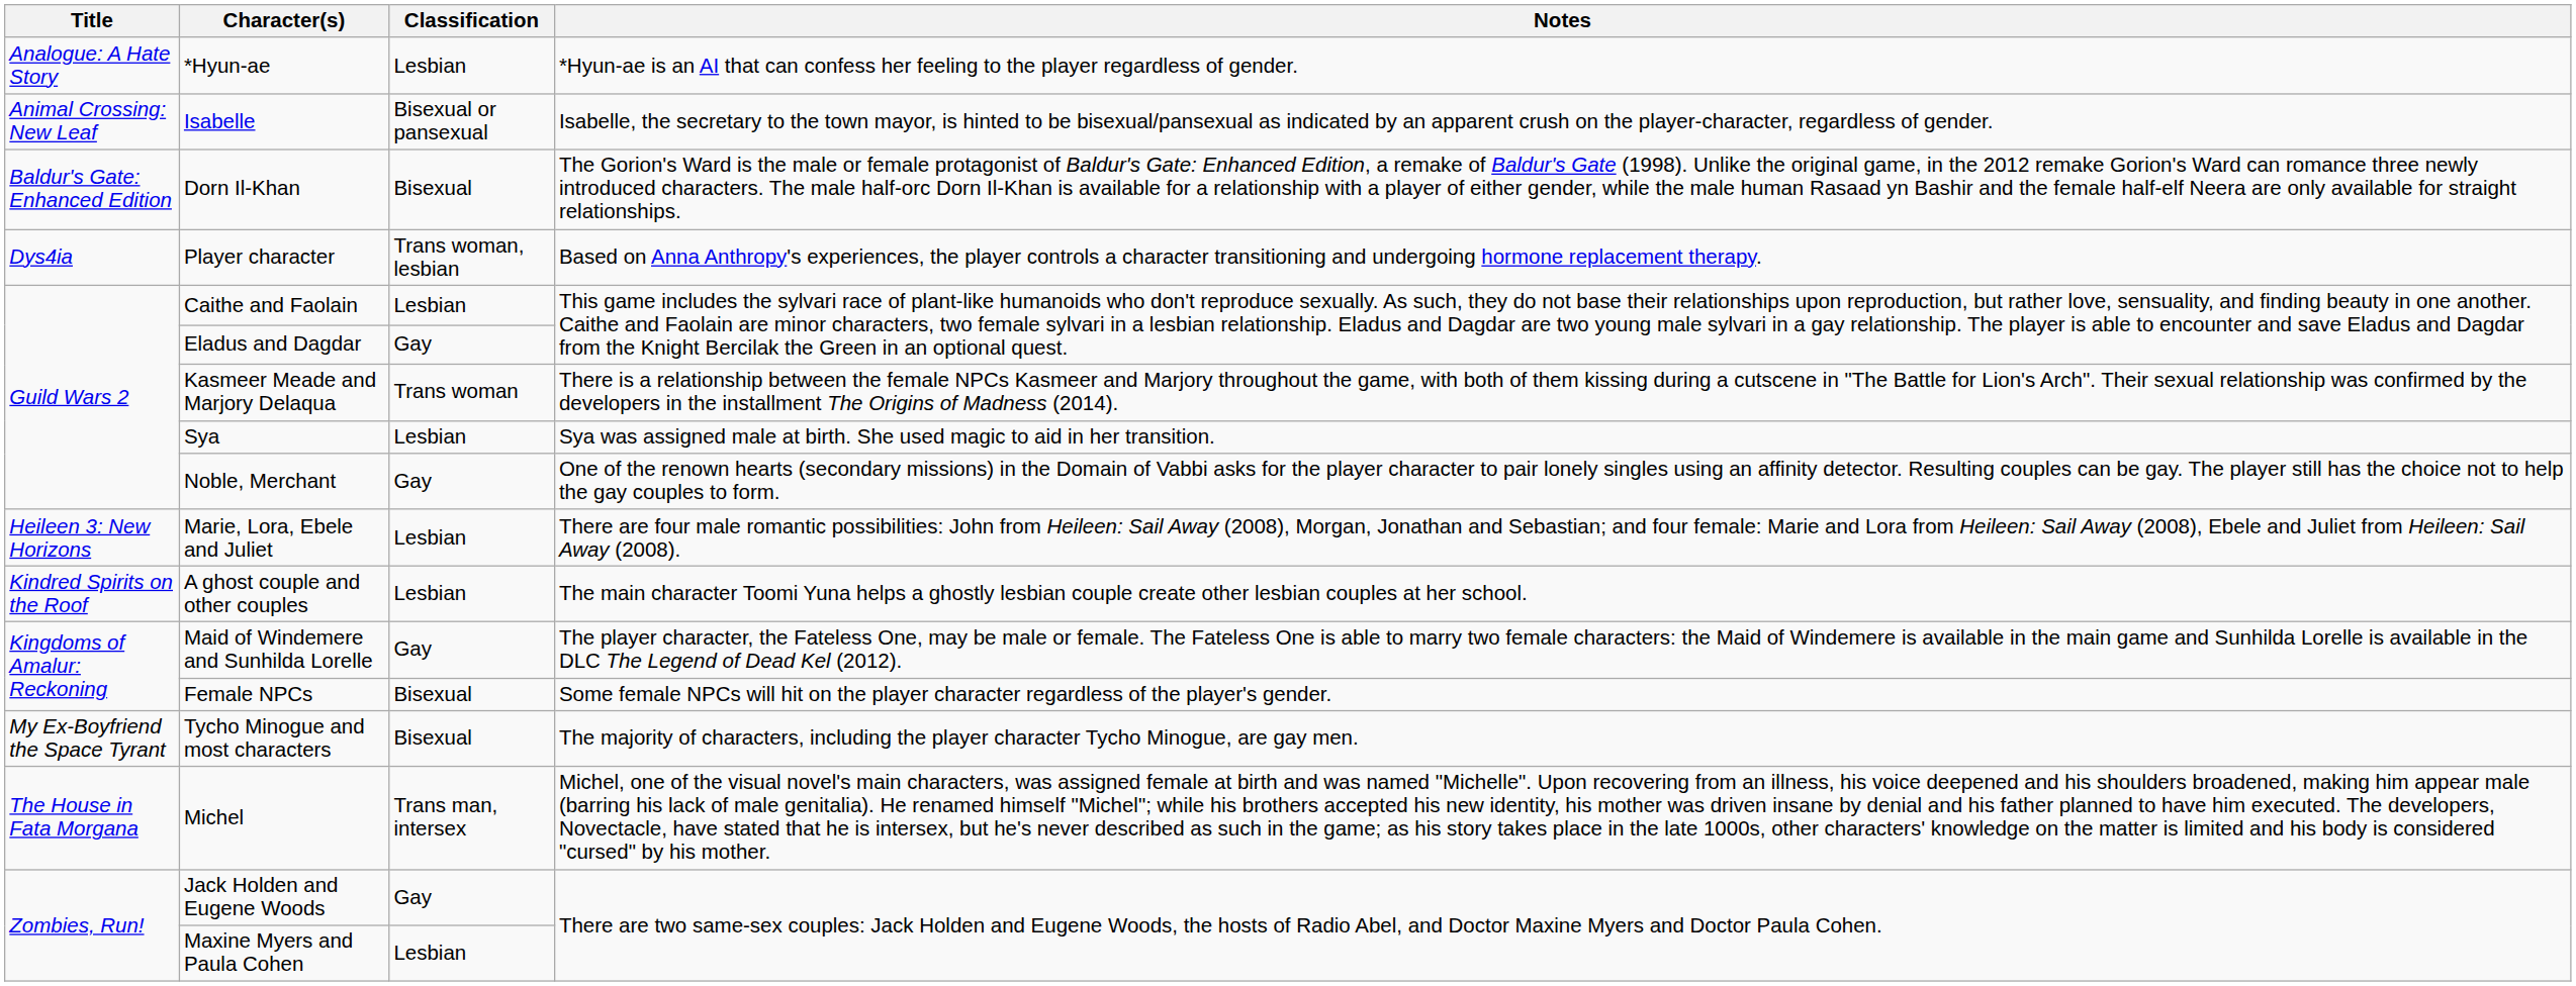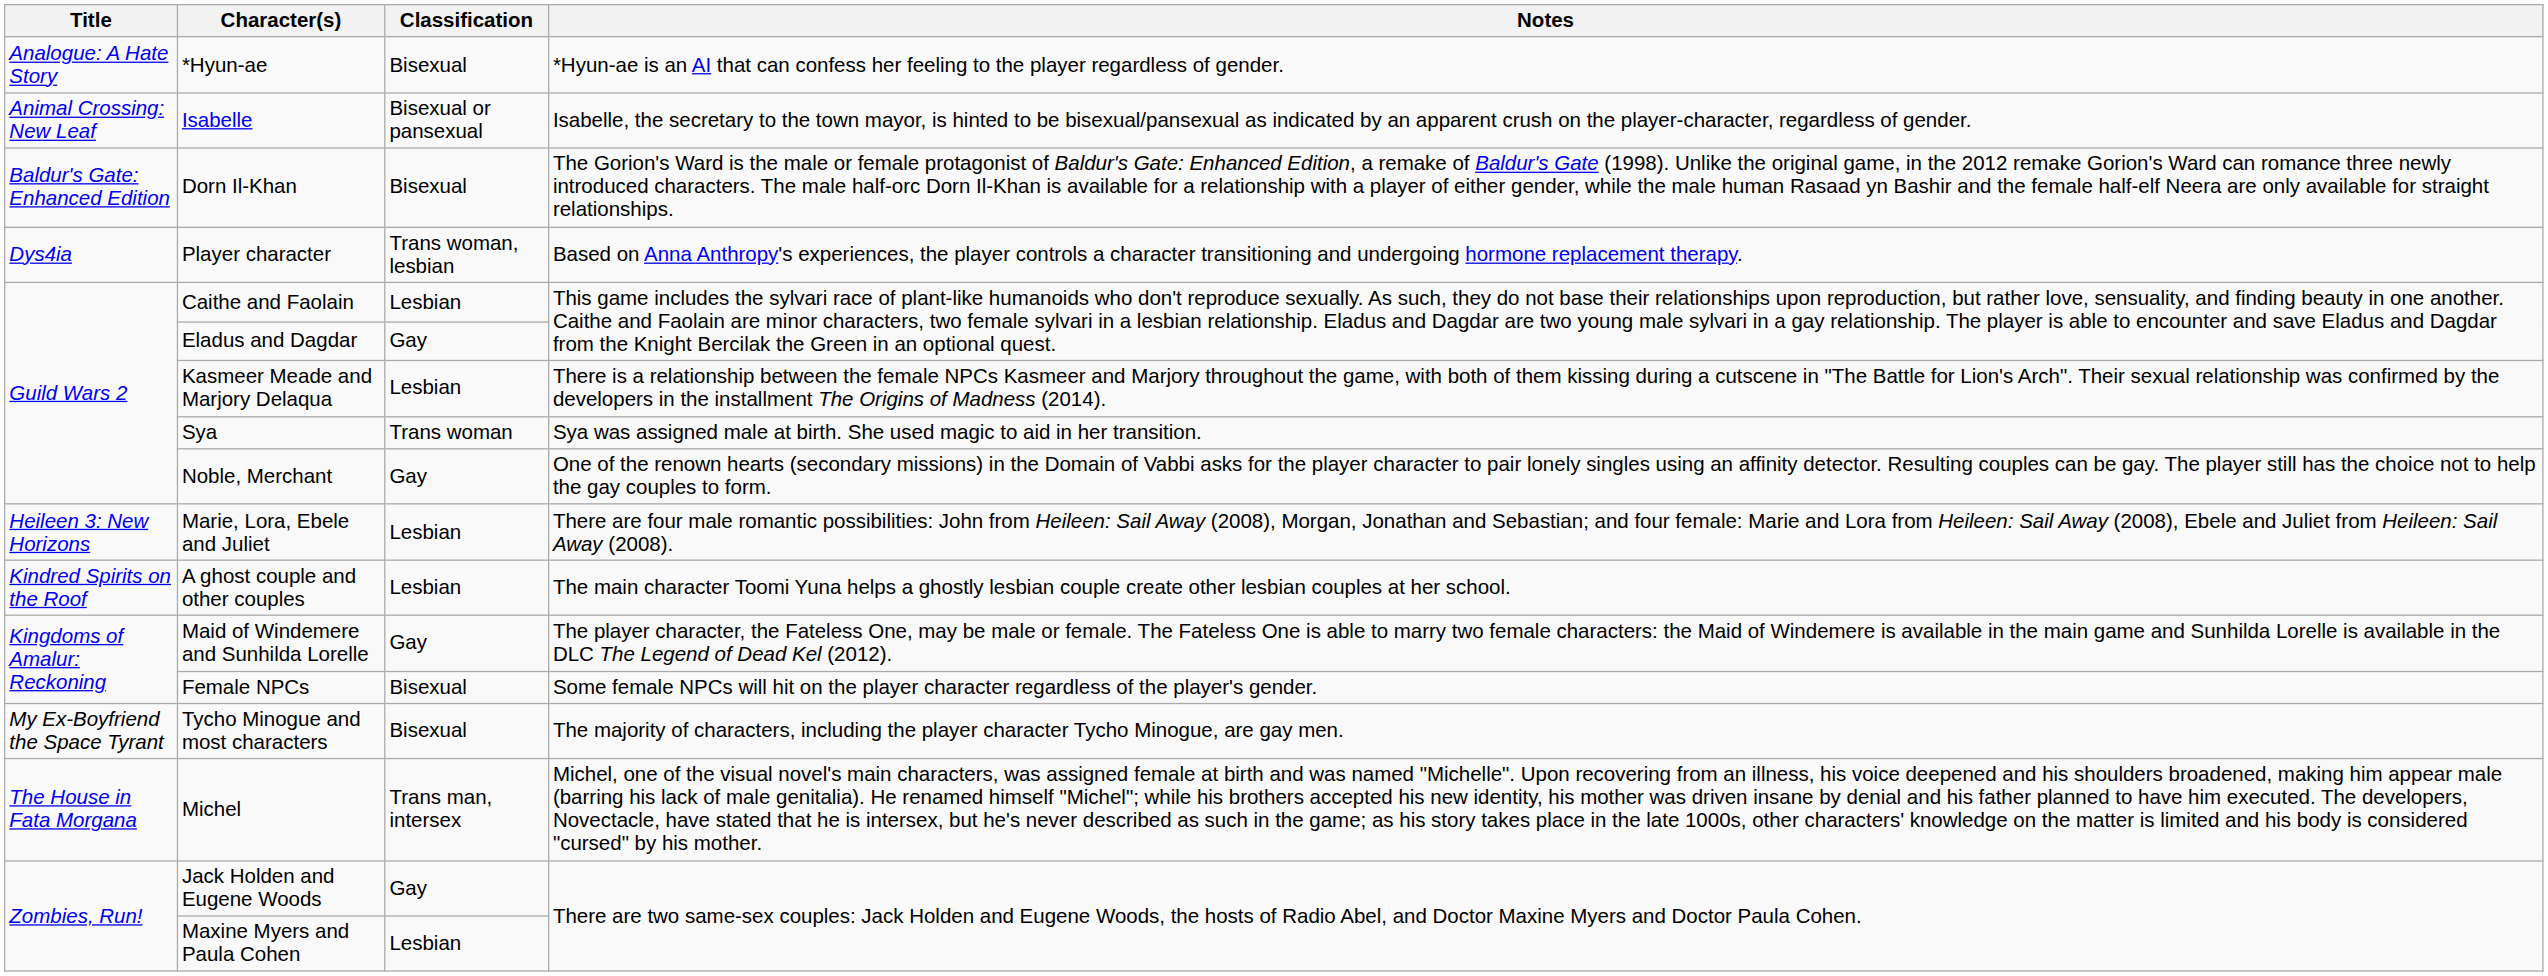*Hyun-ae | Classification: Lesbian -> Bisexual
Kasmeer Meade and Marjory Delaqua | Classification: Trans woman -> Lesbian
Sya | Classification: Lesbian -> Trans woman
